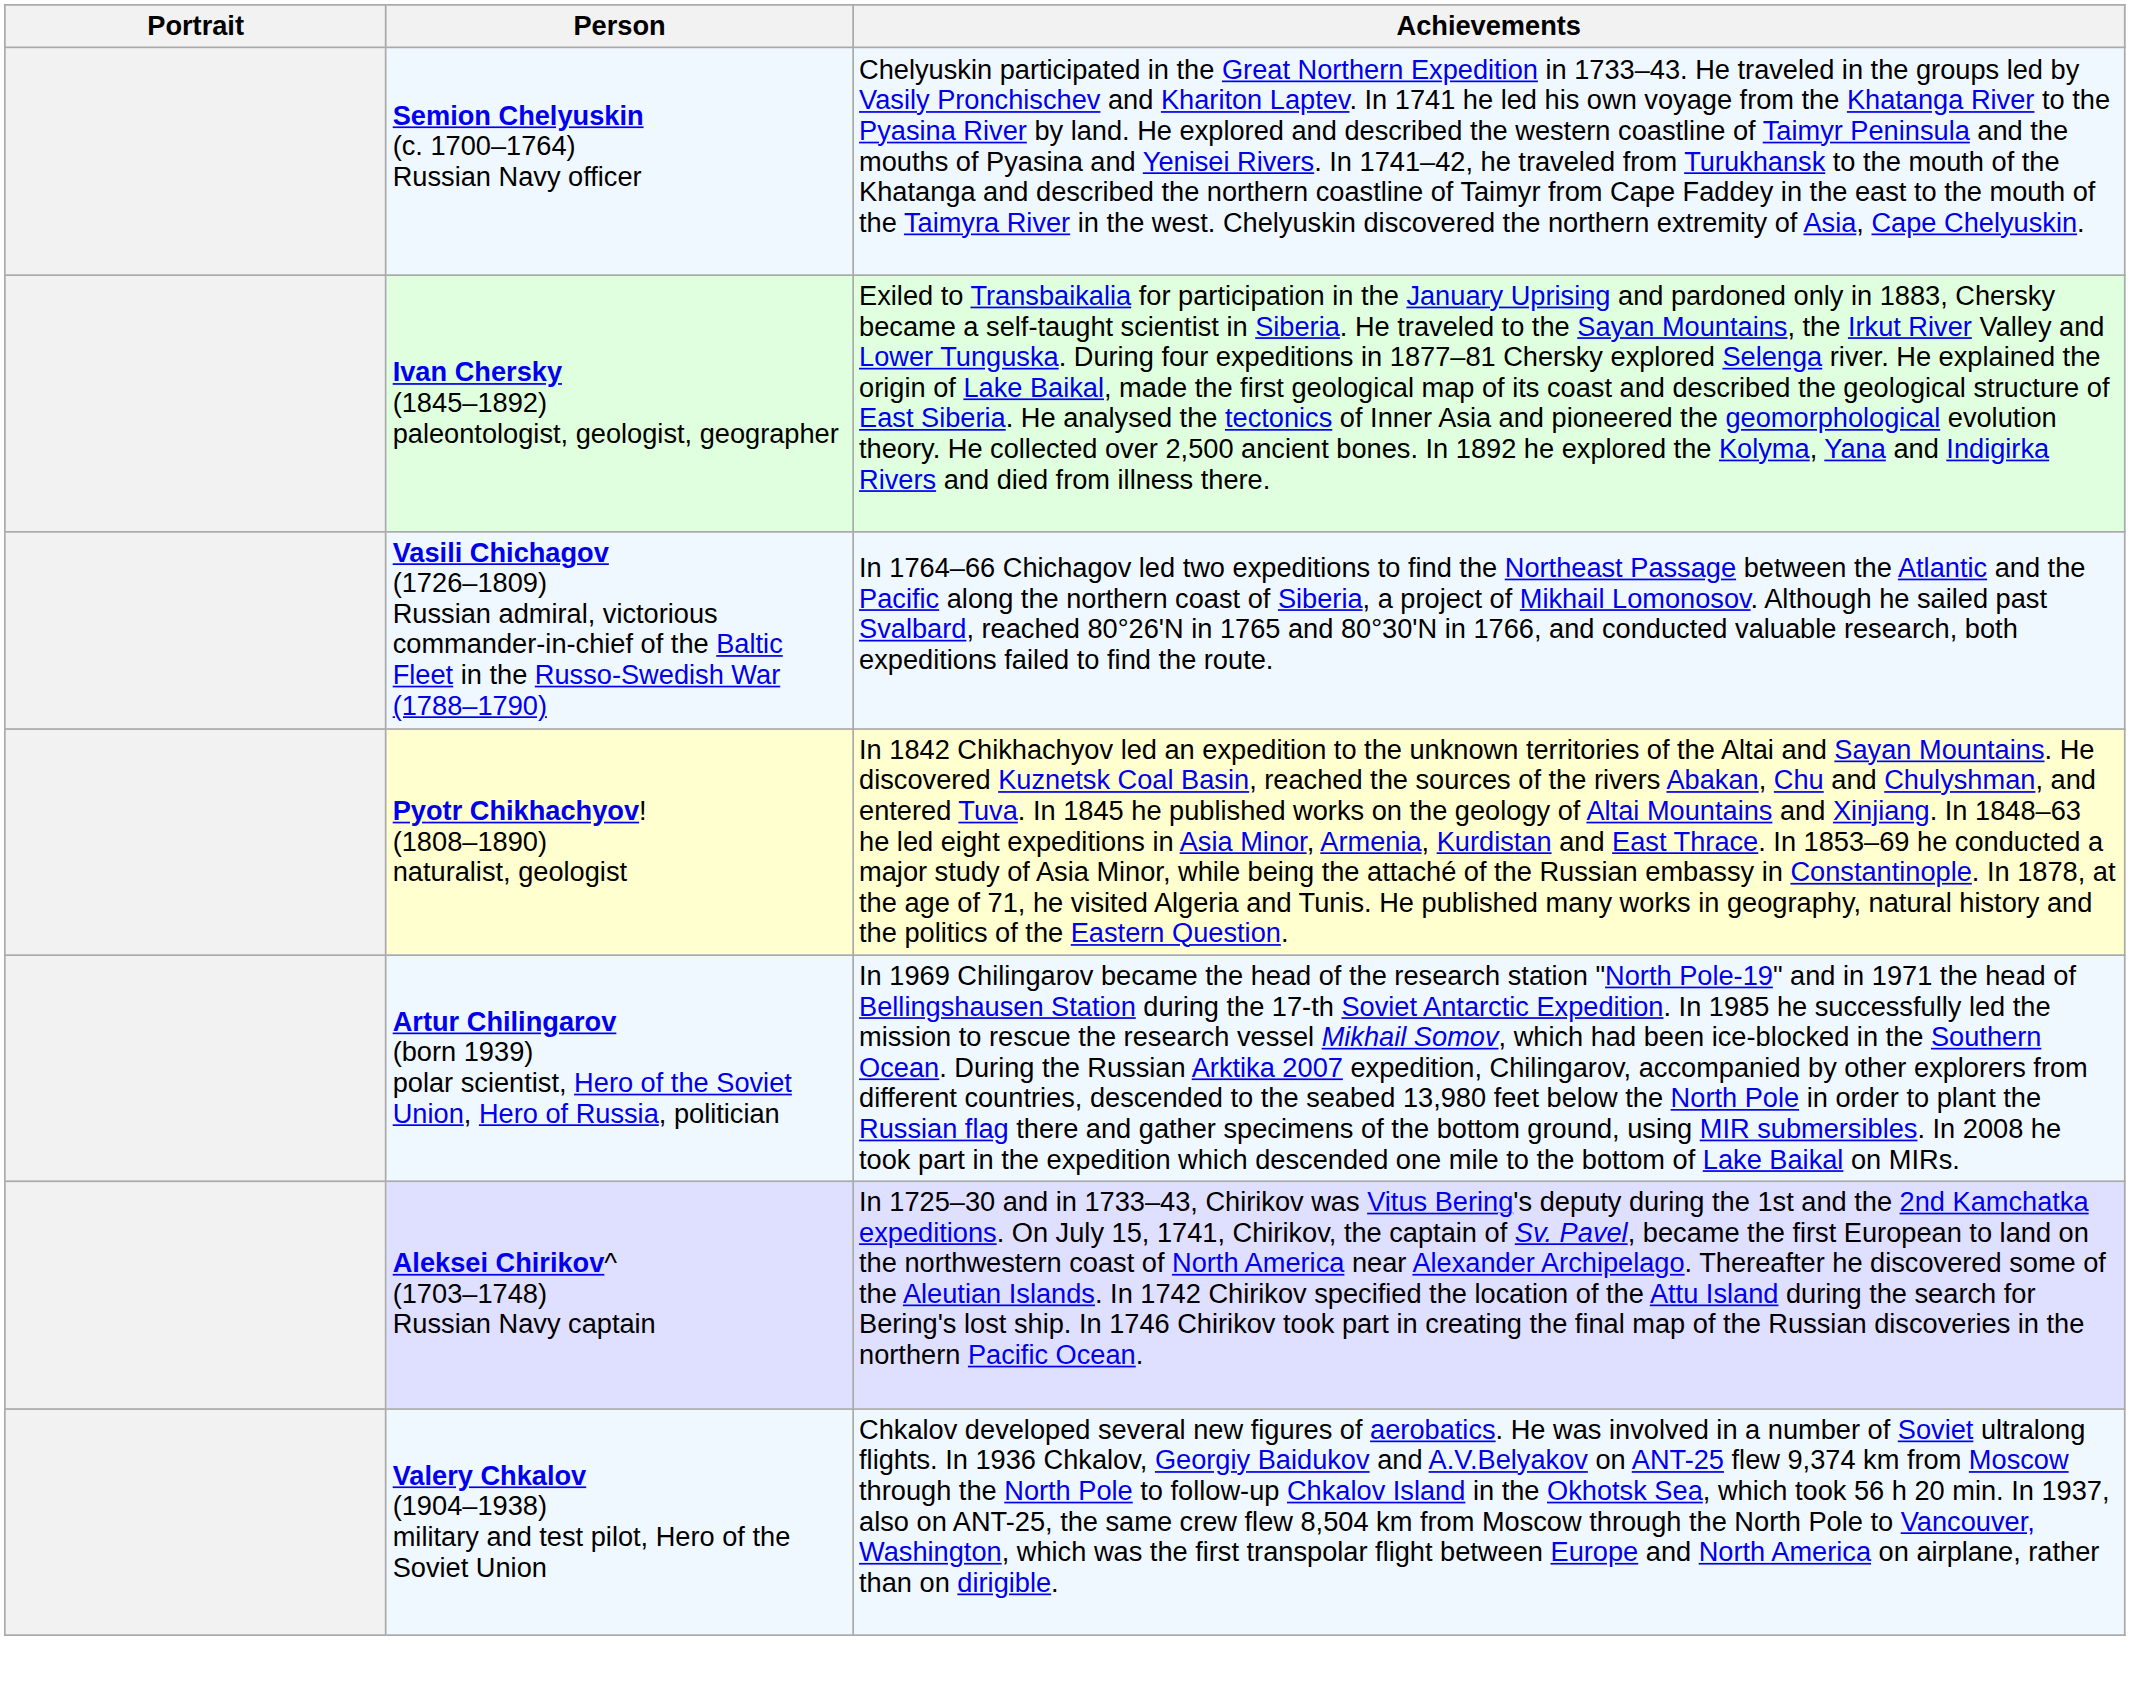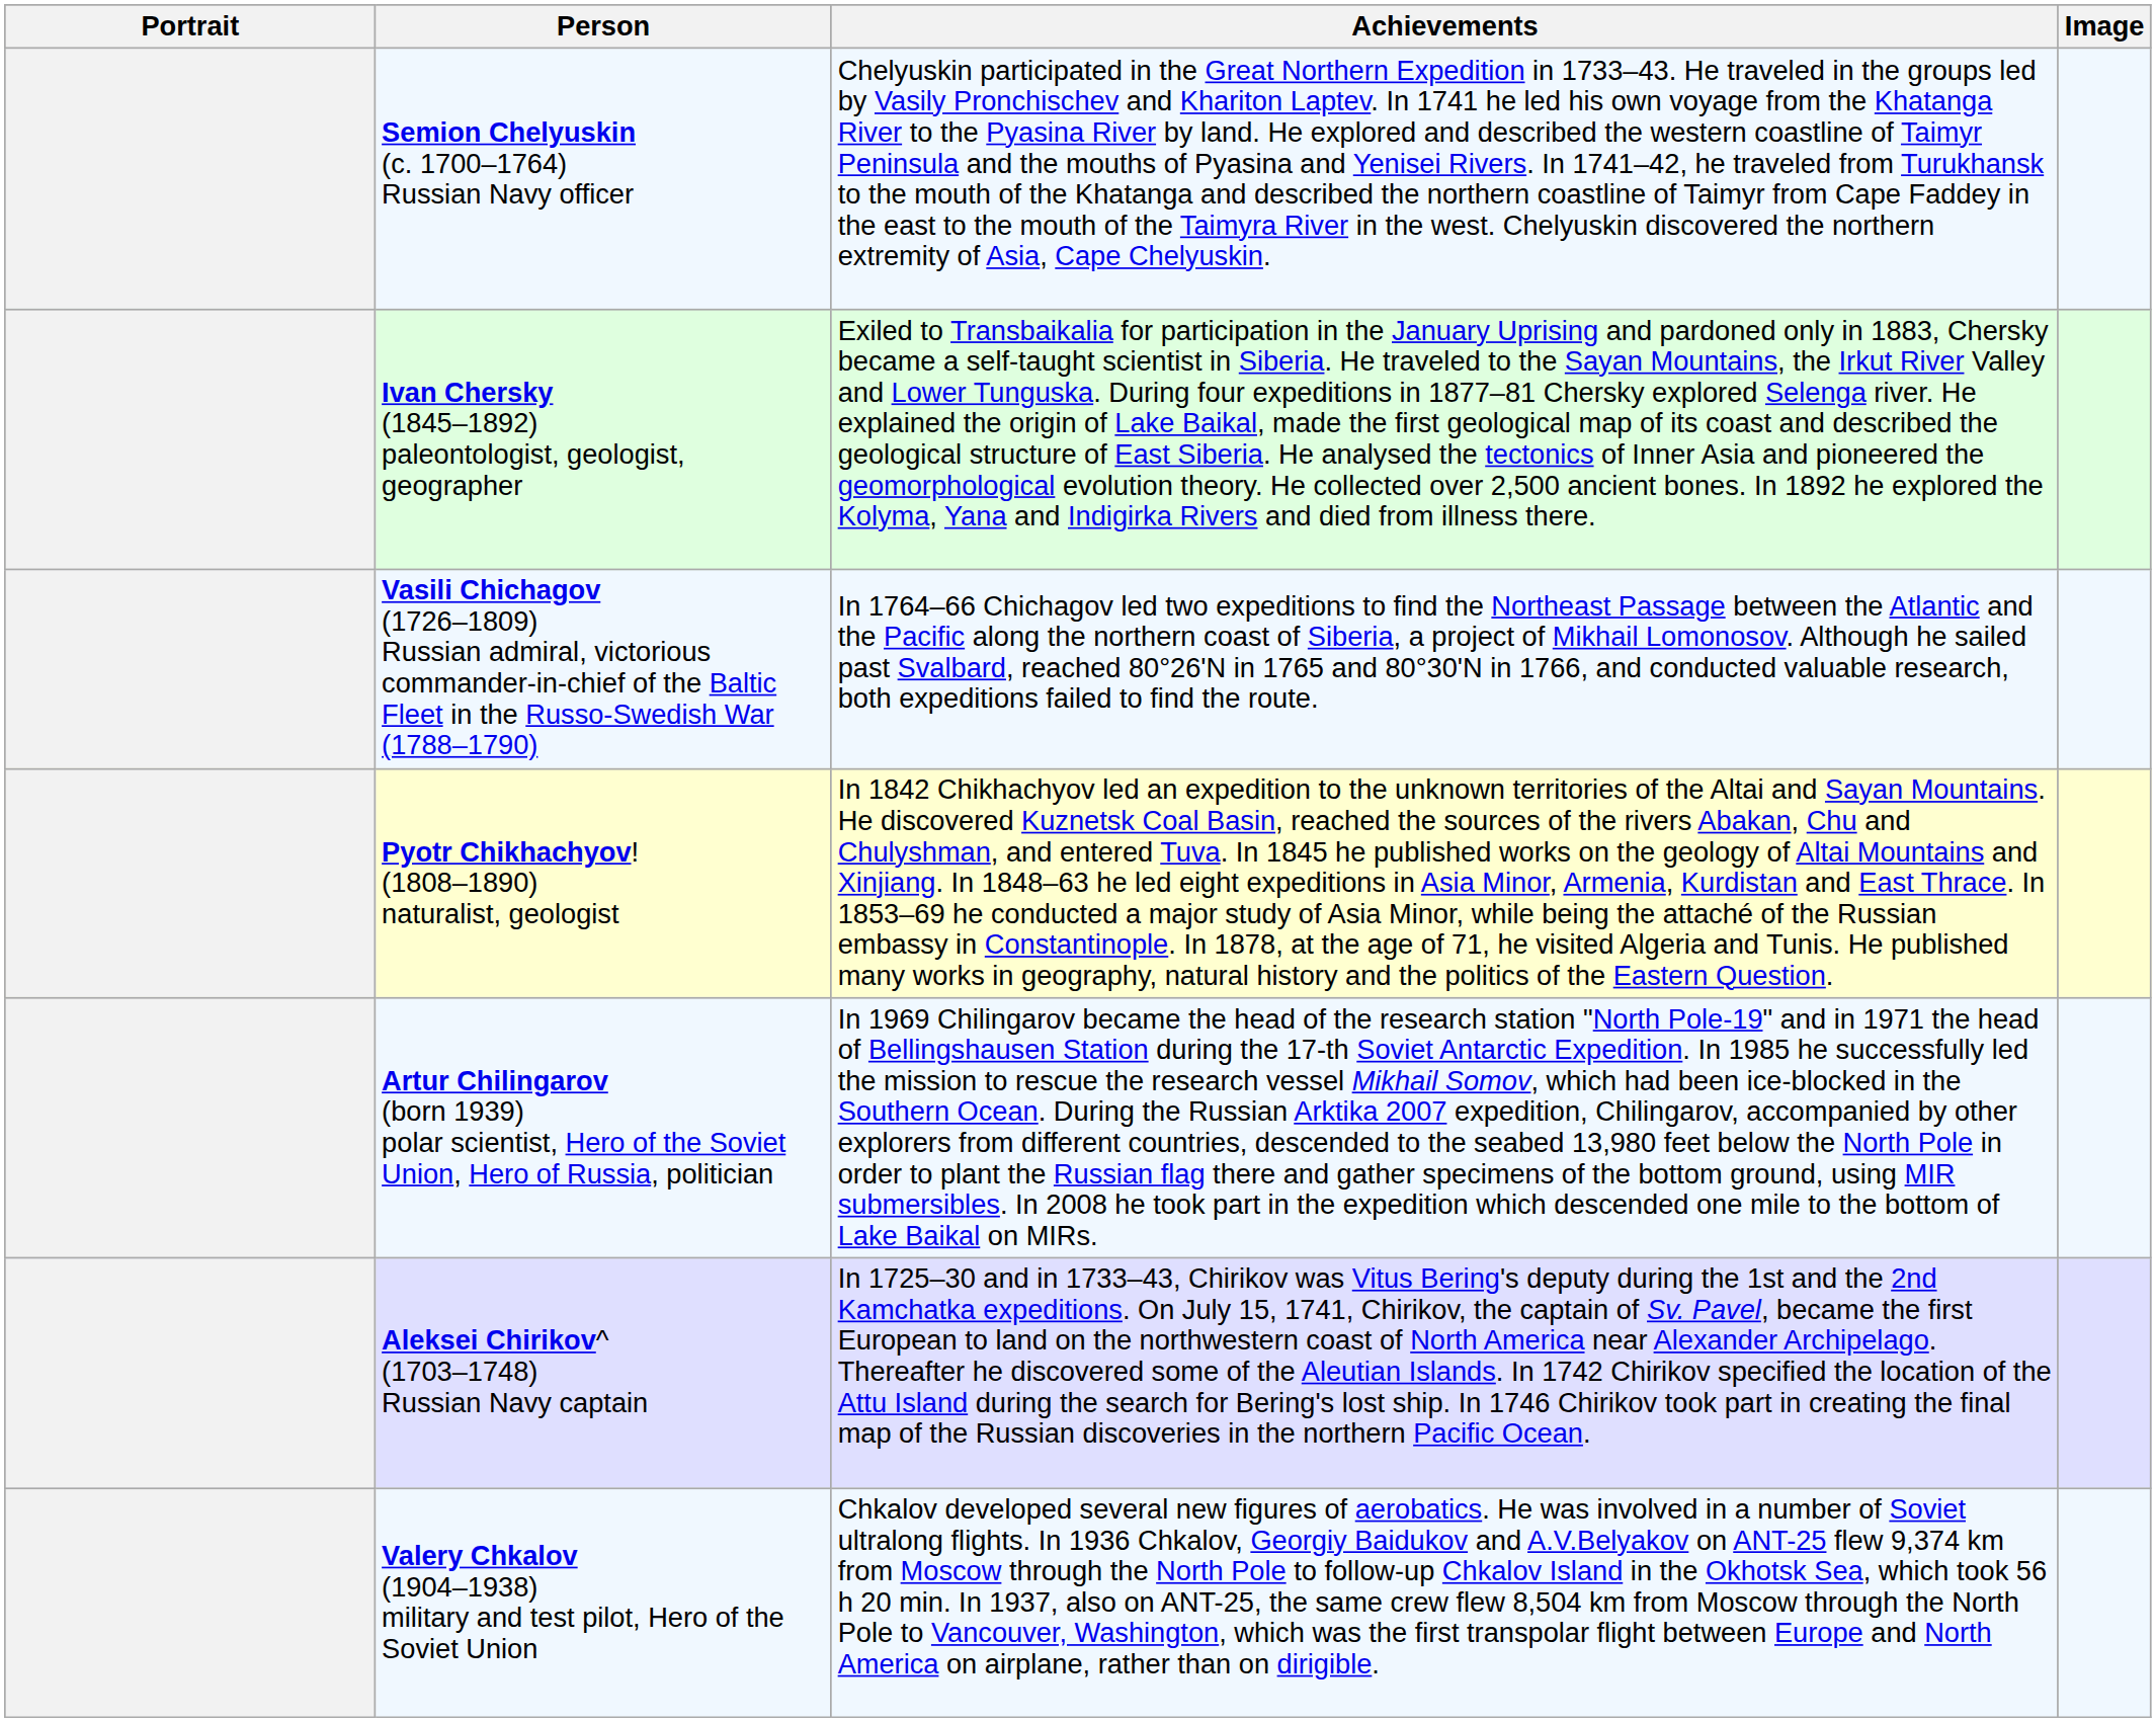+ column: Image
